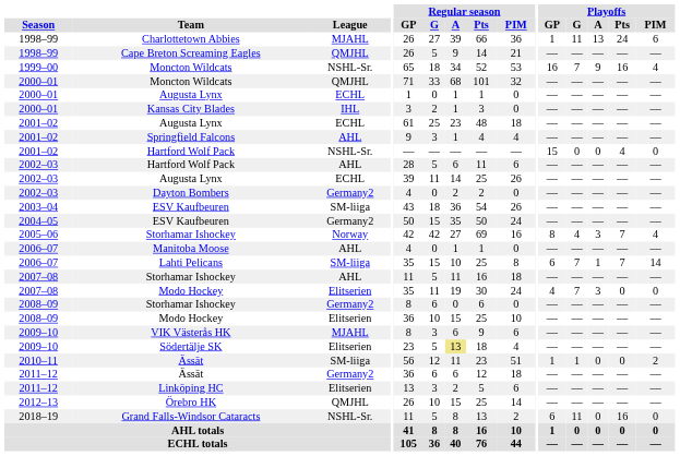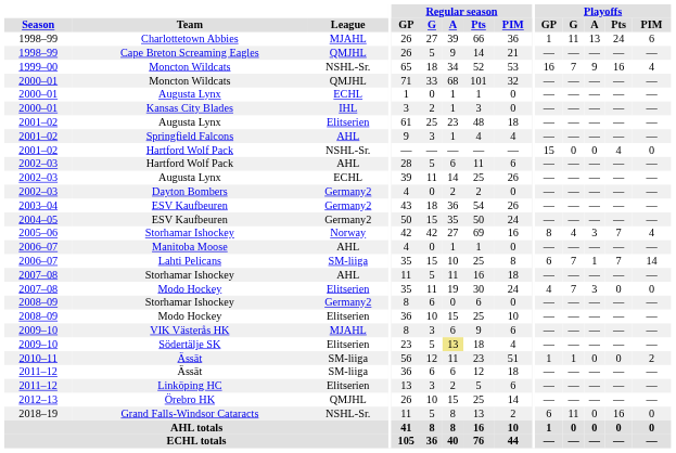2001–02 / Augusta Lynx | League: ECHL -> Elitserien
2003–04 / ESV Kaufbeuren | League: SM-liiga -> Germany2
2011–12 / Ässät | League: Germany2 -> SM-liiga
